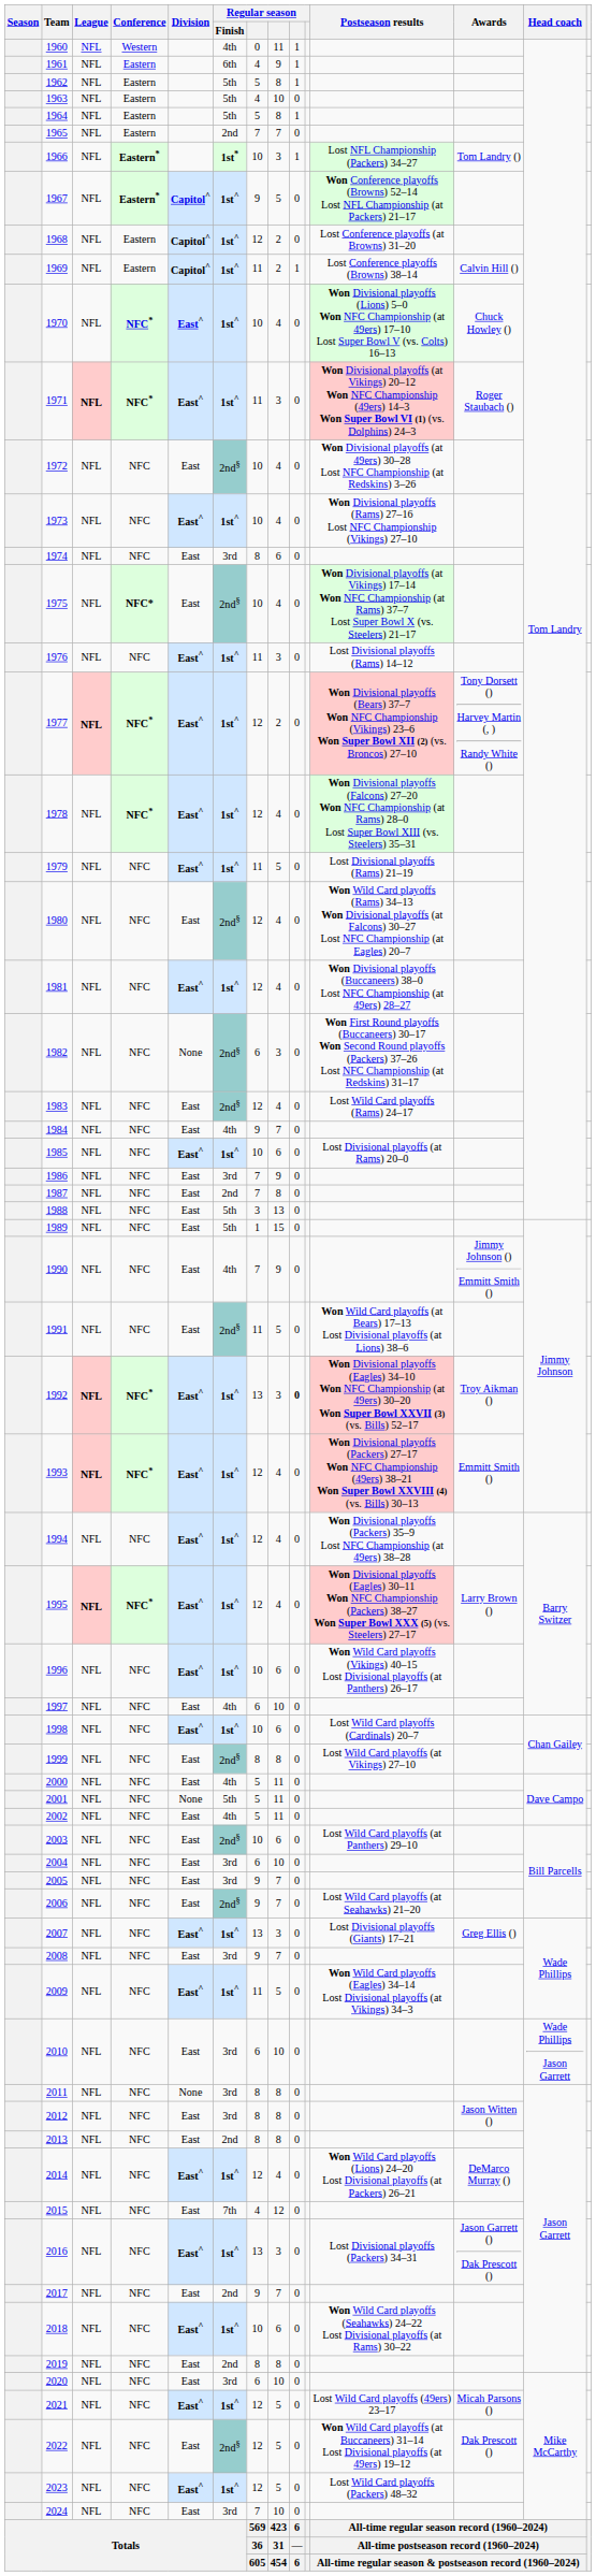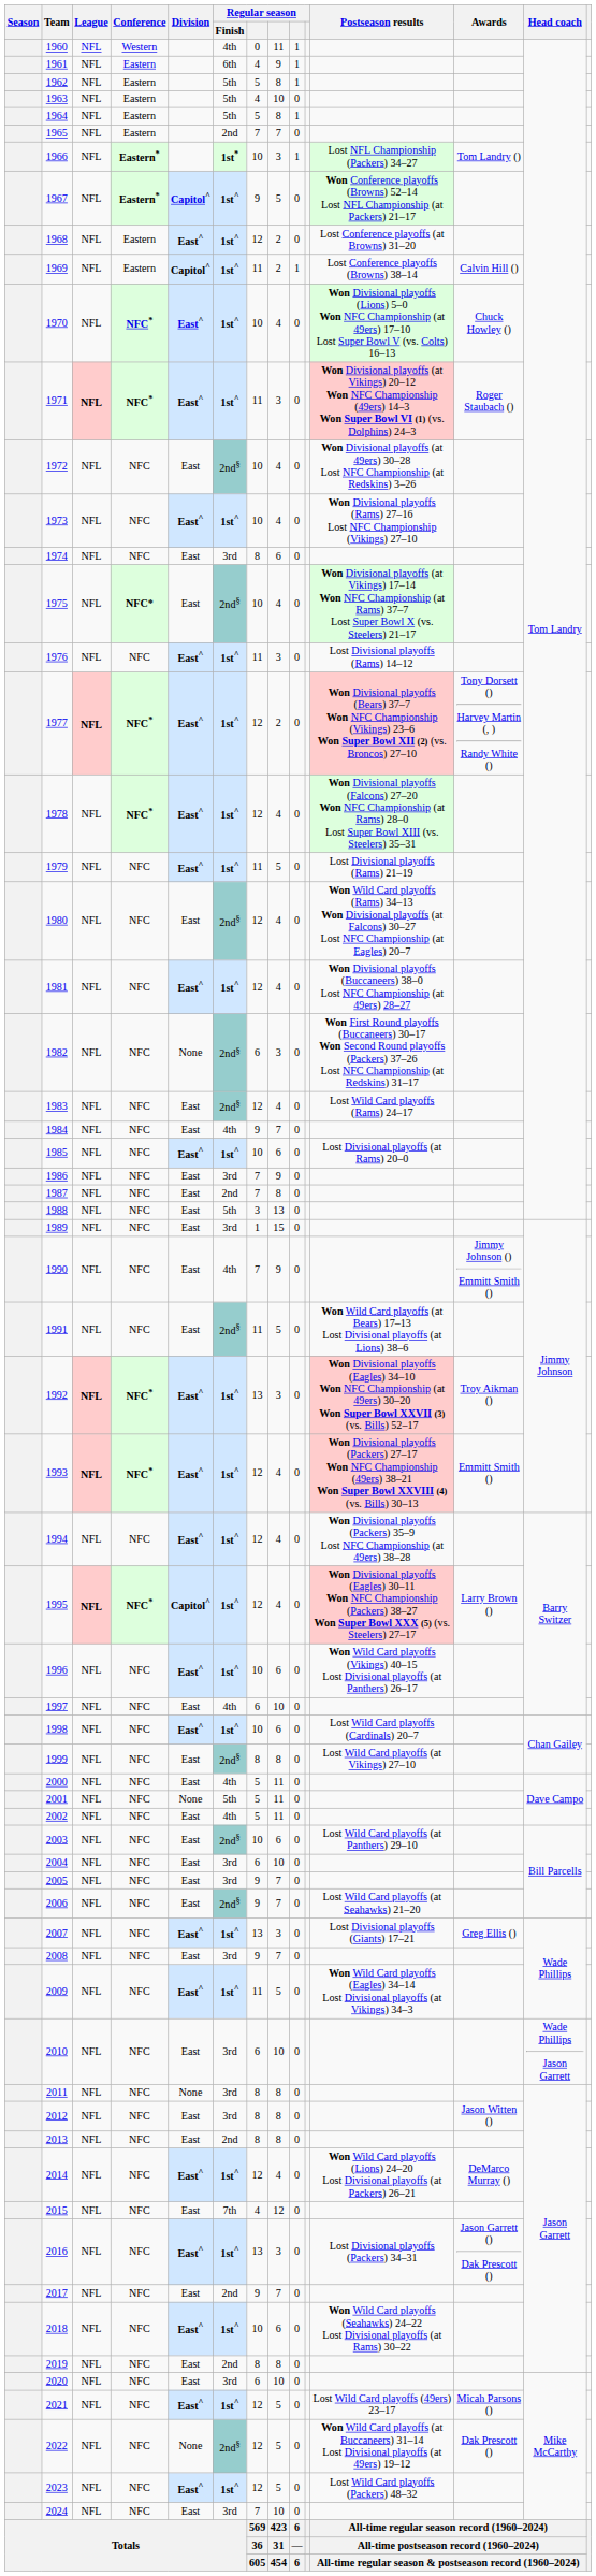1968 | Division: Capitol^ -> East^
1989 | Regular season / Finish: 5th -> 3rd
1992 | column 9: bold -> normal
1995 | Division: East^ -> Capitol^
2022 | Division: East -> None
